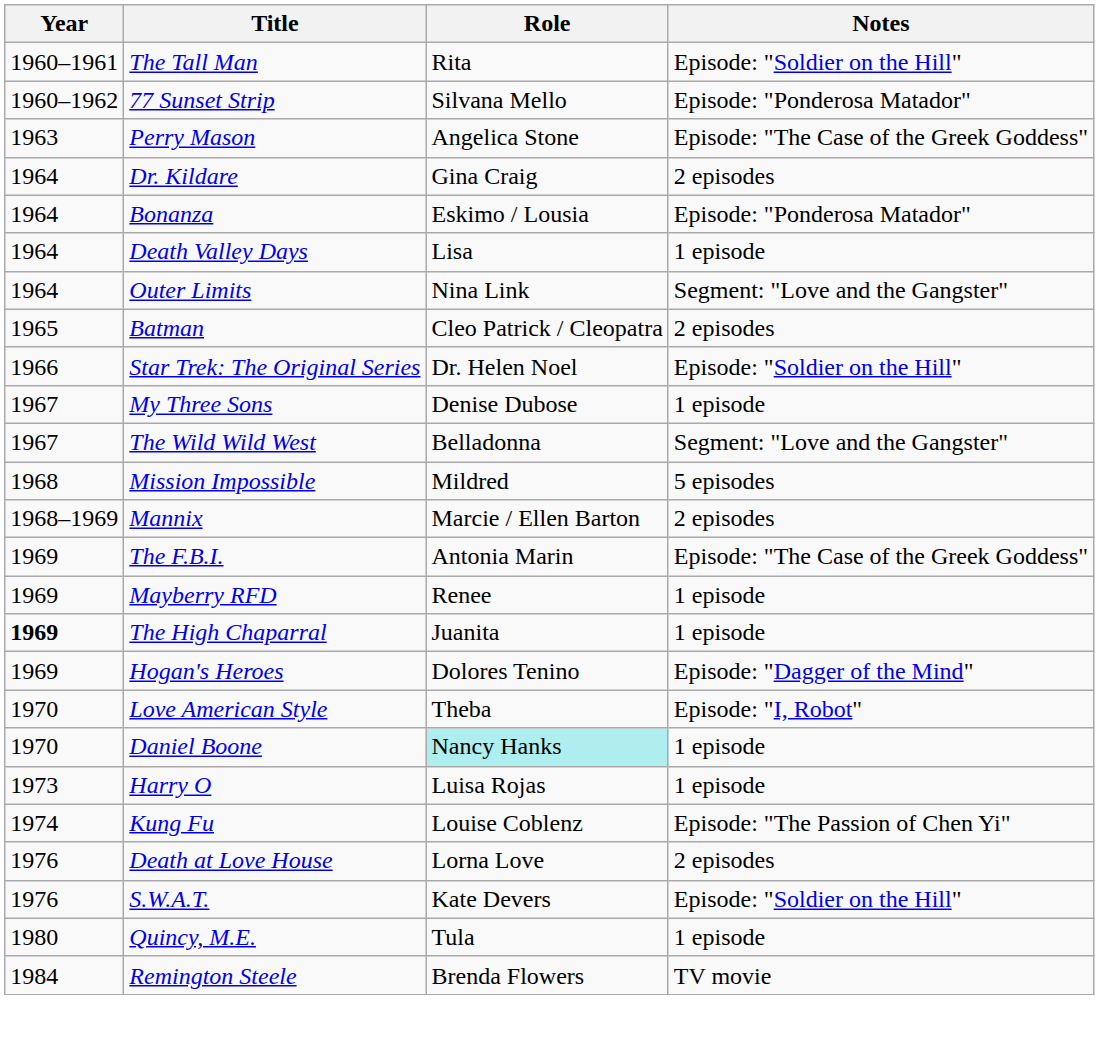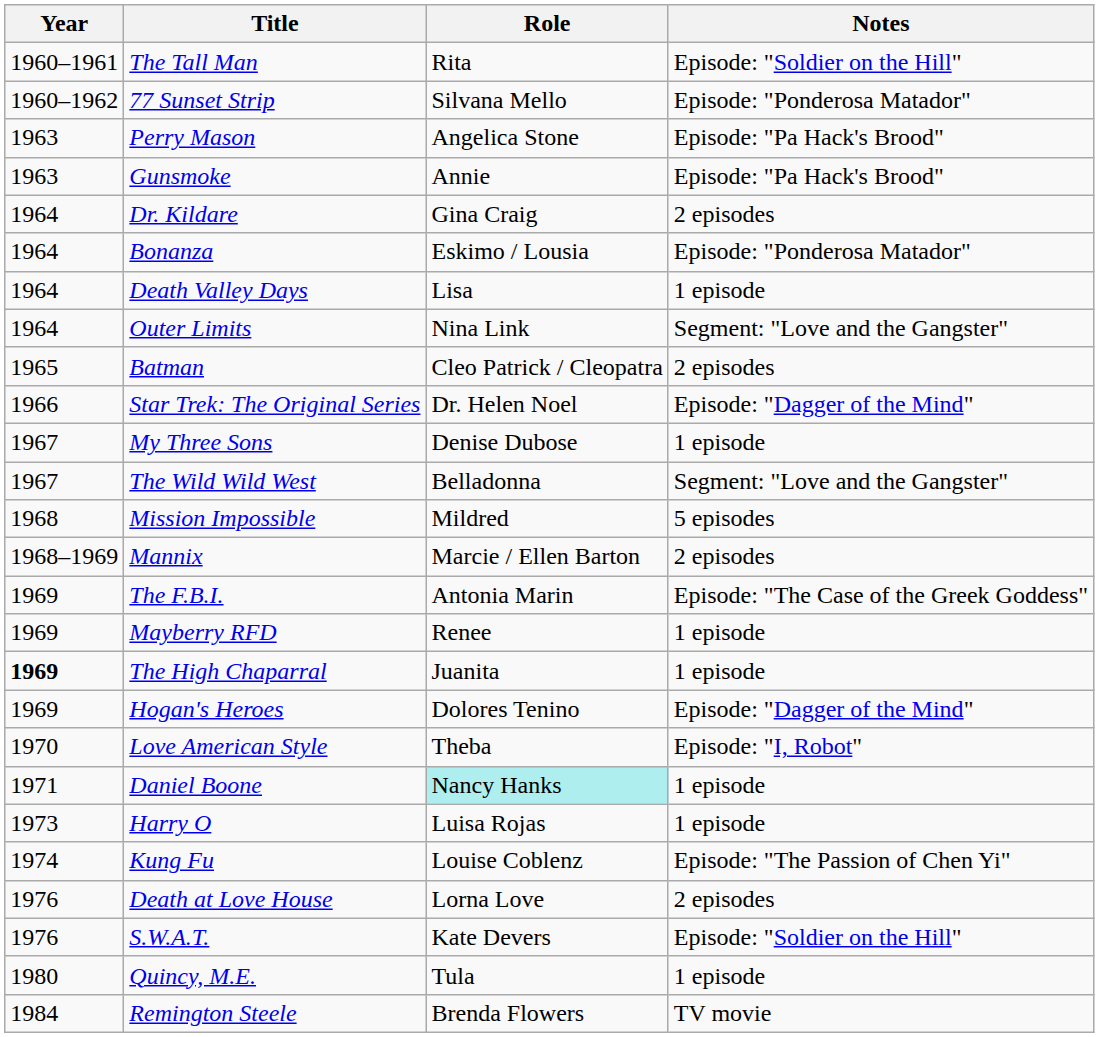Perry Mason | Notes: Episode: "The Case of the Greek Goddess" -> Episode: "Pa Hack's Brood"
+ row: 1963 | Gunsmoke | Annie | Episode: "Pa Hack's Brood"
Star Trek: The Original Series | Notes: Episode: "Soldier on the Hill" -> Episode: "Dagger of the Mind"
Daniel Boone | Year: 1970 -> 1971
